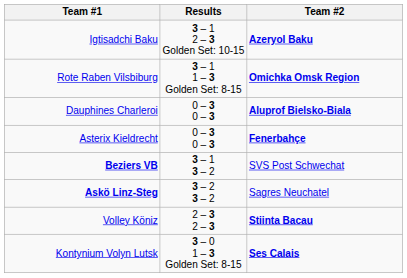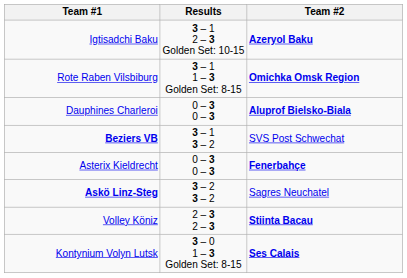rows swapped: Beziers VB <-> Asterix Kieldrecht
